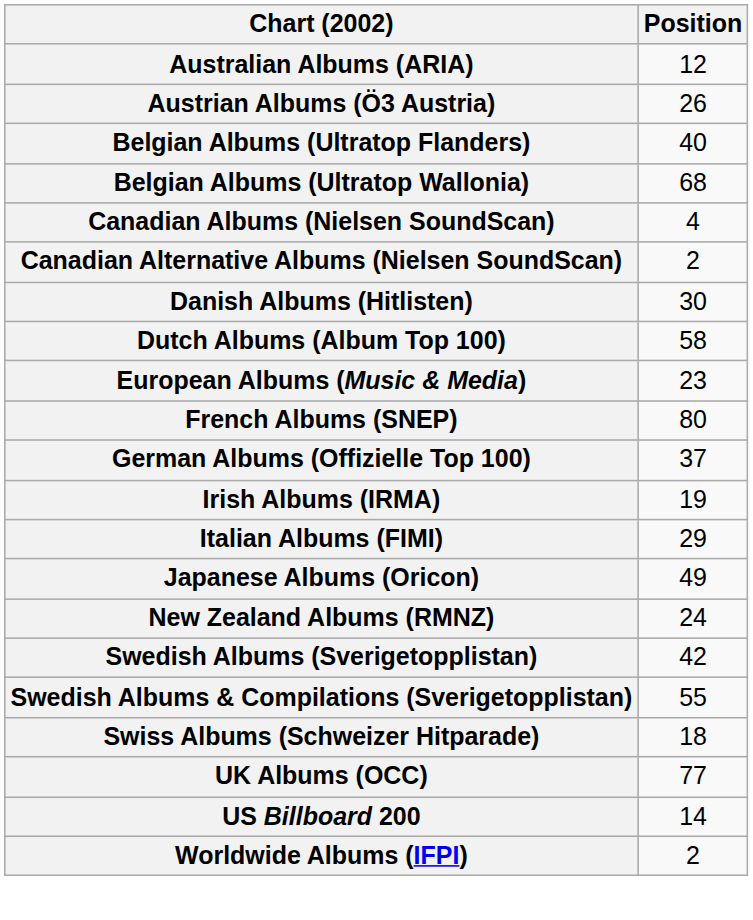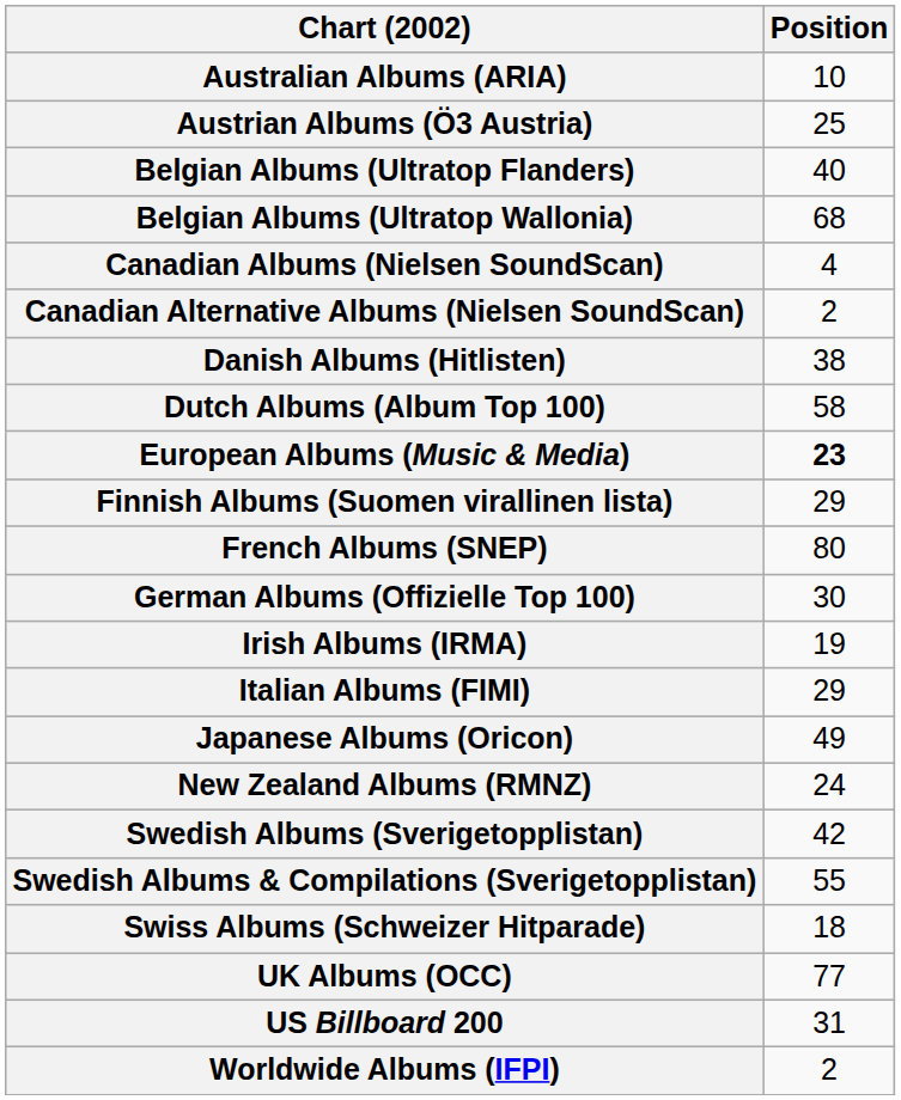Australian Albums (ARIA) | Position: 12 -> 10
Austrian Albums (Ö3 Austria) | Position: 26 -> 25
Danish Albums (Hitlisten) | Position: 30 -> 38
European Albums (Music & Media) | Position: normal -> bold
+ row: Finnish Albums (Suomen virallinen lista) | 29
German Albums (Offizielle Top 100) | Position: 37 -> 30
US Billboard 200 | Position: 14 -> 31
